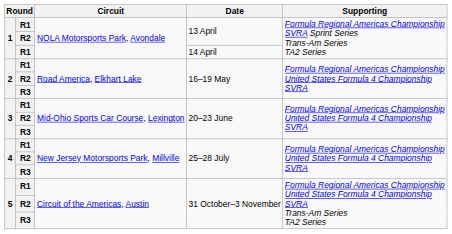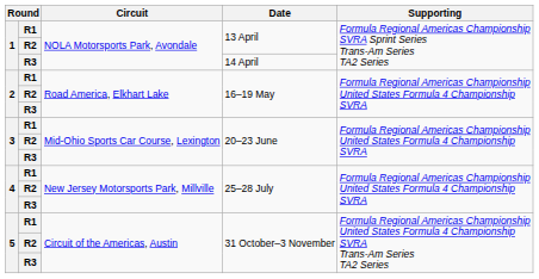14 April | column 2: R1 -> R3
